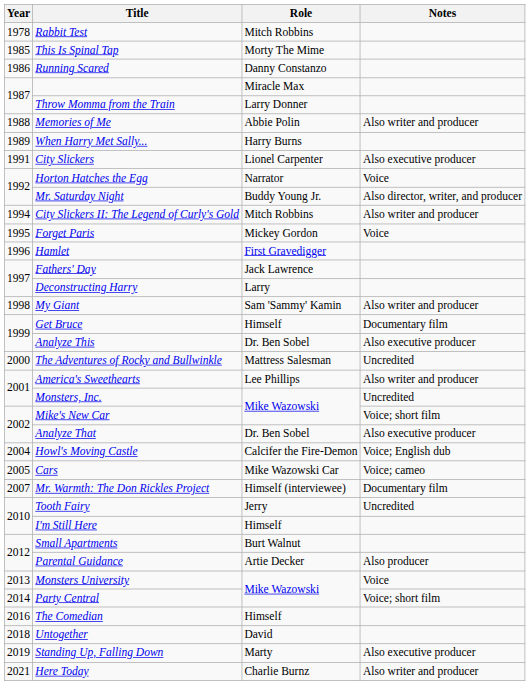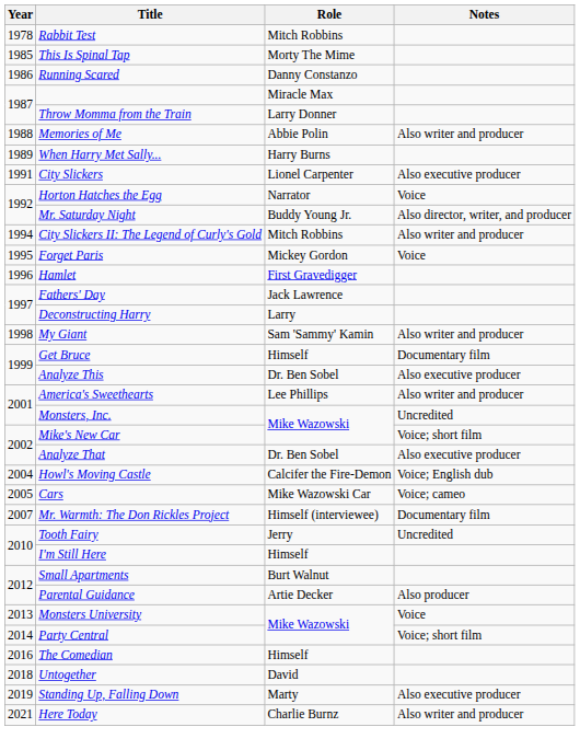- row: 2000 | The Adventures of Rocky and Bullwinkle | Mattress Salesman | Uncredited
